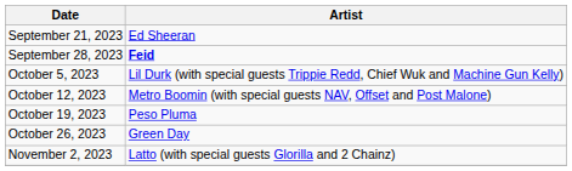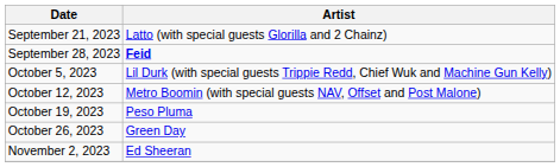September 21, 2023 | Artist: Ed Sheeran -> Latto (with special guests Glorilla and 2 Chainz)
November 2, 2023 | Artist: Latto (with special guests Glorilla and 2 Chainz) -> Ed Sheeran
